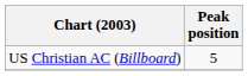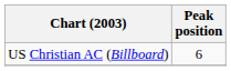US Christian AC (Billboard) | Peak position: 5 -> 6
